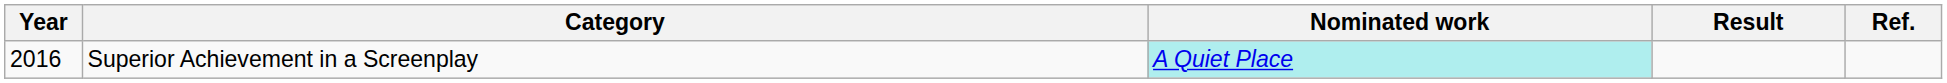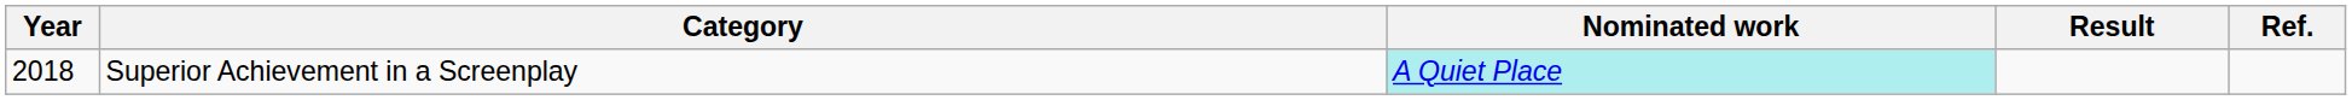Superior Achievement in a Screenplay | Year: 2016 -> 2018
